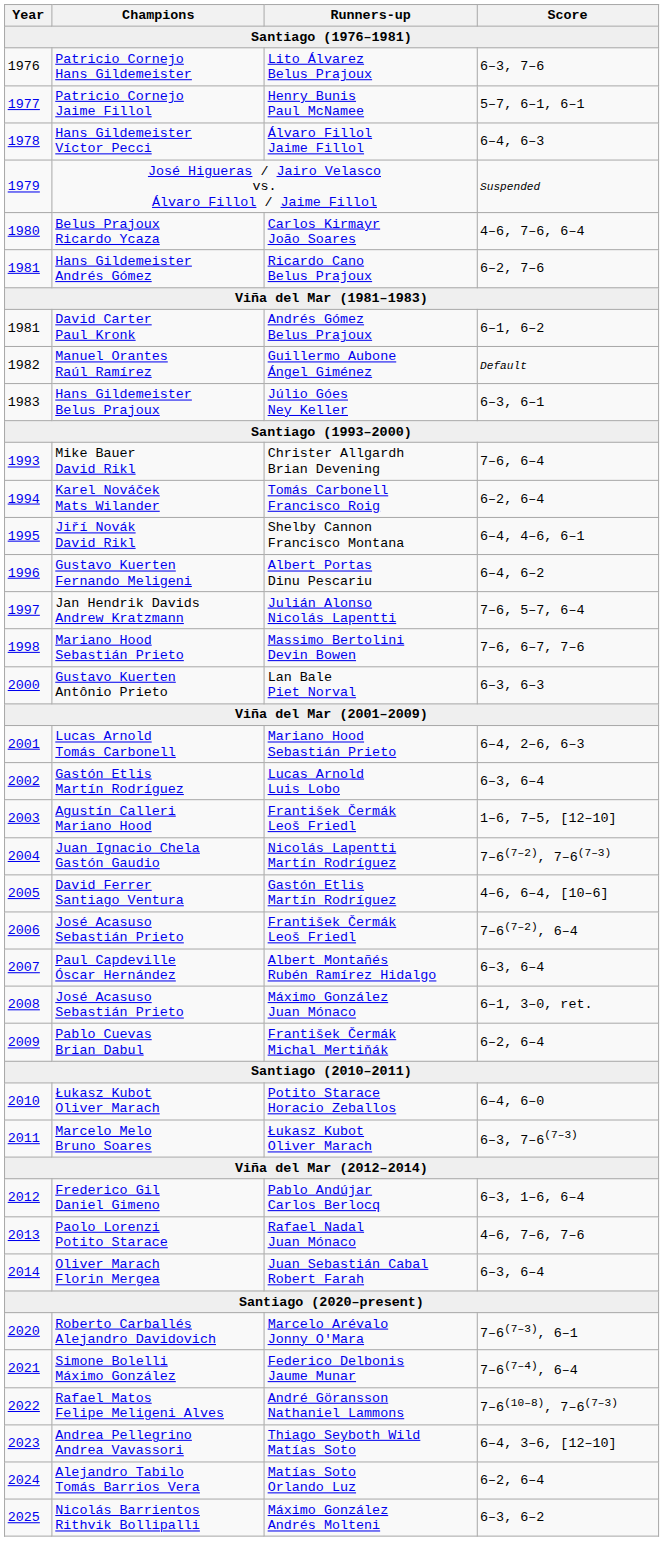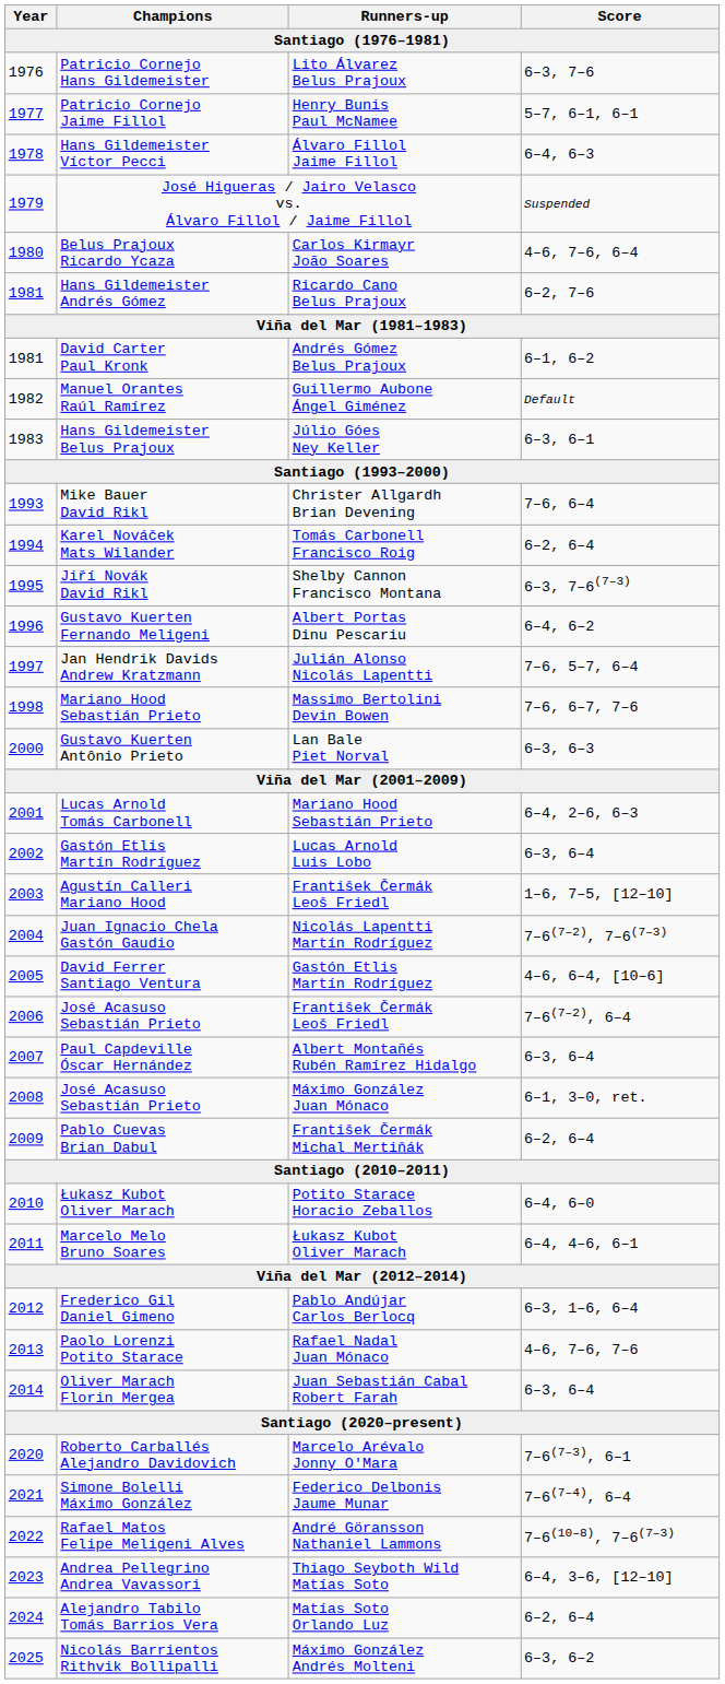Jiří Novák David Rikl | Score: 6–4, 4–6, 6–1 -> 6–3, 7–6(7–3)
Marcelo Melo Bruno Soares | Score: 6–3, 7–6(7–3) -> 6–4, 4–6, 6–1
